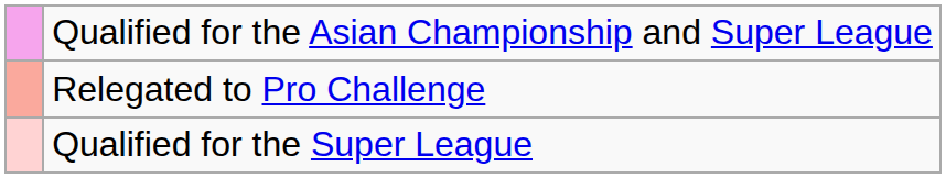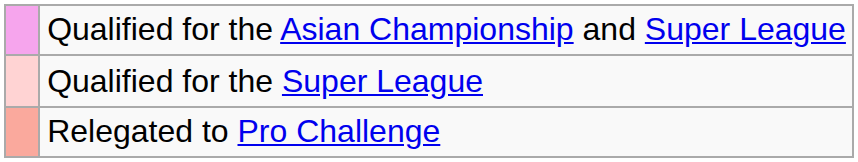rows swapped: Qualified for the Super League <-> Relegated to Pro Challenge
